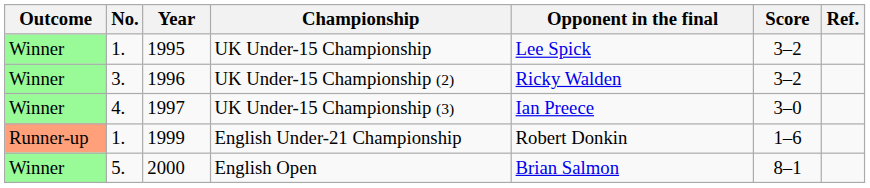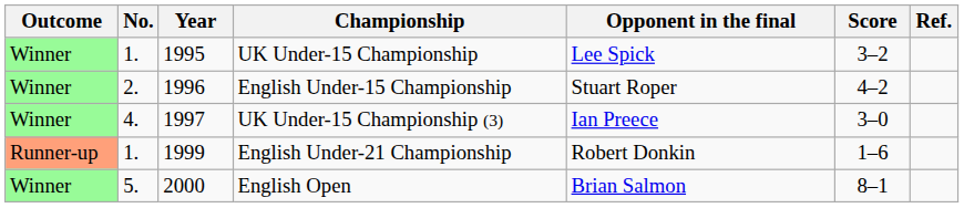+ row: Winner | 2. | 1996 | English Under-15 Championship | Stuart Roper | 4–2
- row: Winner | 3. | 1996 | UK Under-15 Championship (2) | Ricky Walden | 3–2
